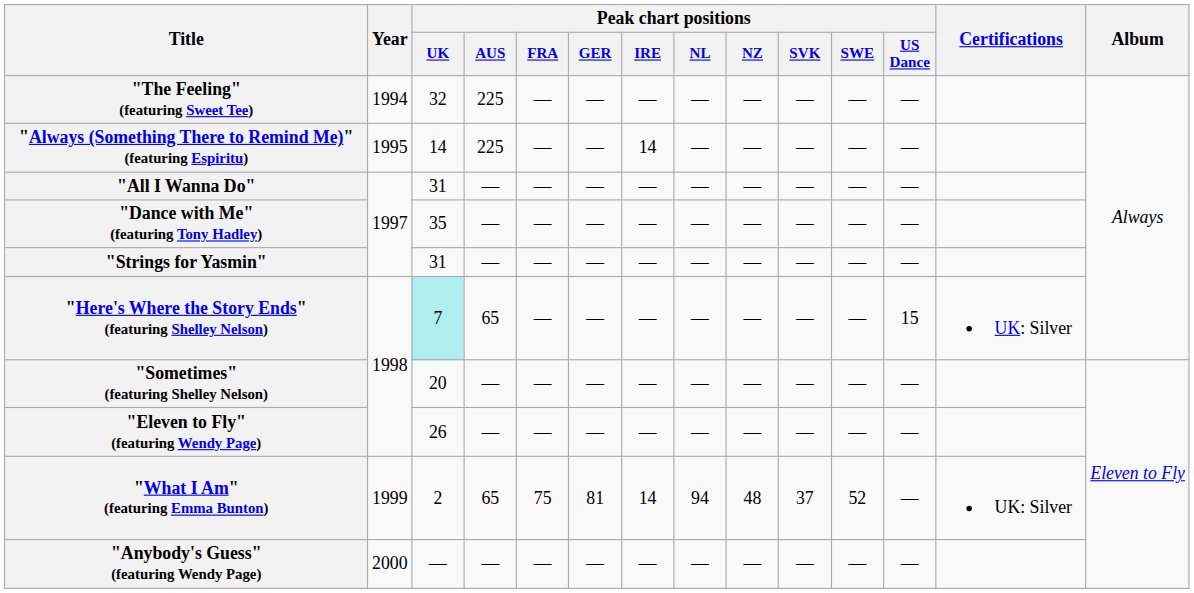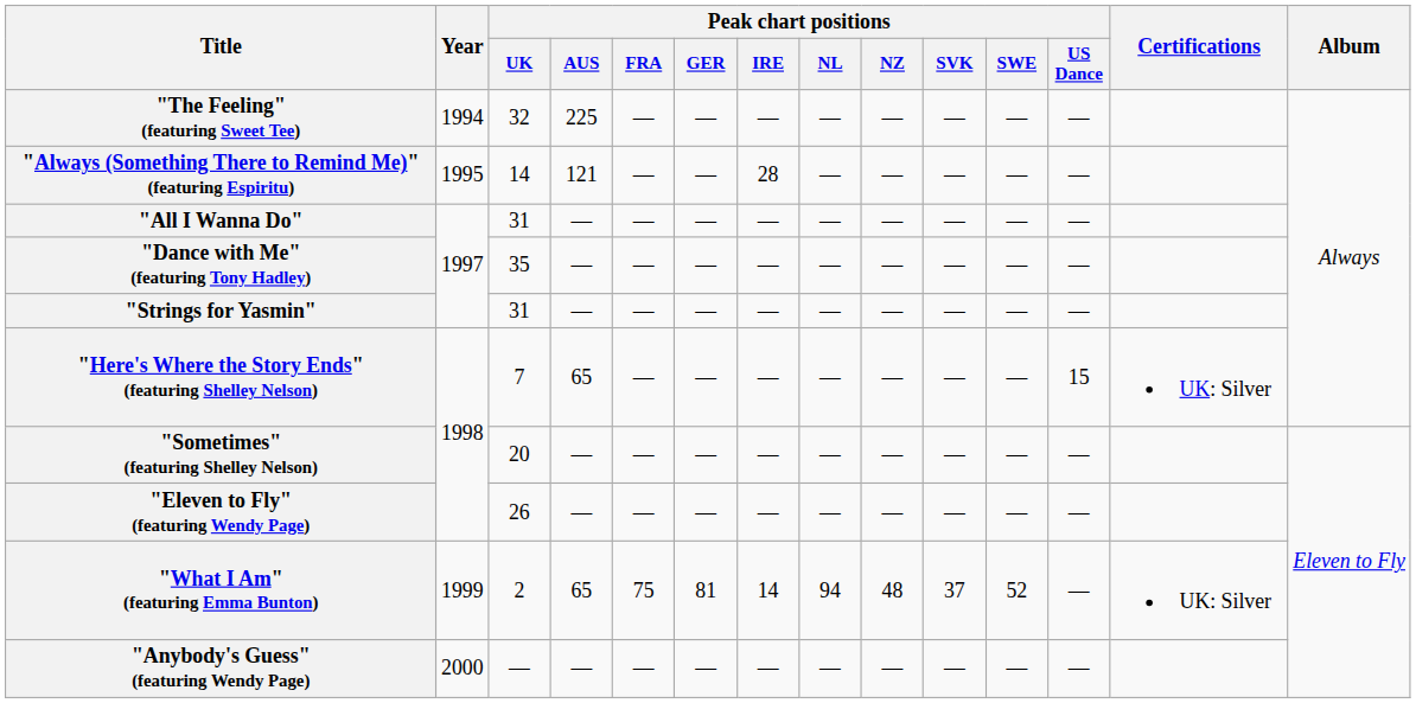"Always (Something There to Remind Me)" (featuring Espiritu) | Peak chart positions / AUS: 225 -> 121
"Always (Something There to Remind Me)" (featuring Espiritu) | Peak chart positions / IRE: 14 -> 28
"Here's Where the Story Ends" (featuring Shelley Nelson) | Peak chart positions / UK: paleturquoise background -> no background
